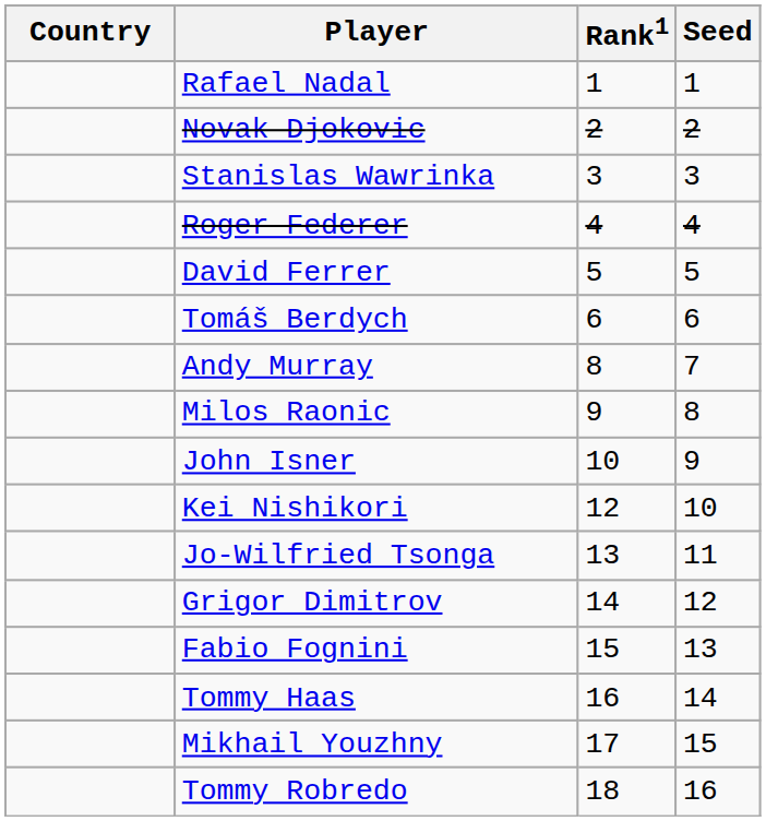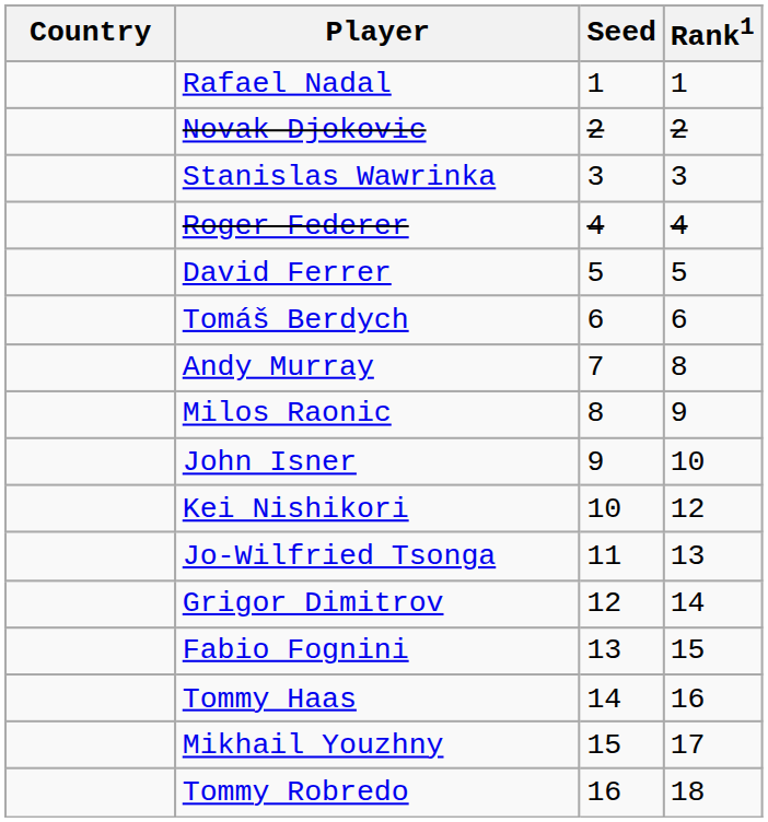columns swapped: Rank1 <-> Seed
